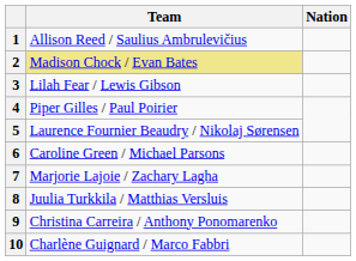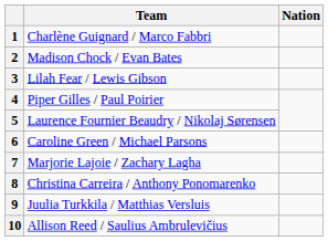1 | Team: Allison Reed / Saulius Ambrulevičius -> Charlène Guignard / Marco Fabbri
2 | Team: khaki background -> no background
8 | Team: Juulia Turkkila / Matthias Versluis -> Christina Carreira / Anthony Ponomarenko
9 | Team: Christina Carreira / Anthony Ponomarenko -> Juulia Turkkila / Matthias Versluis
10 | Team: Charlène Guignard / Marco Fabbri -> Allison Reed / Saulius Ambrulevičius
